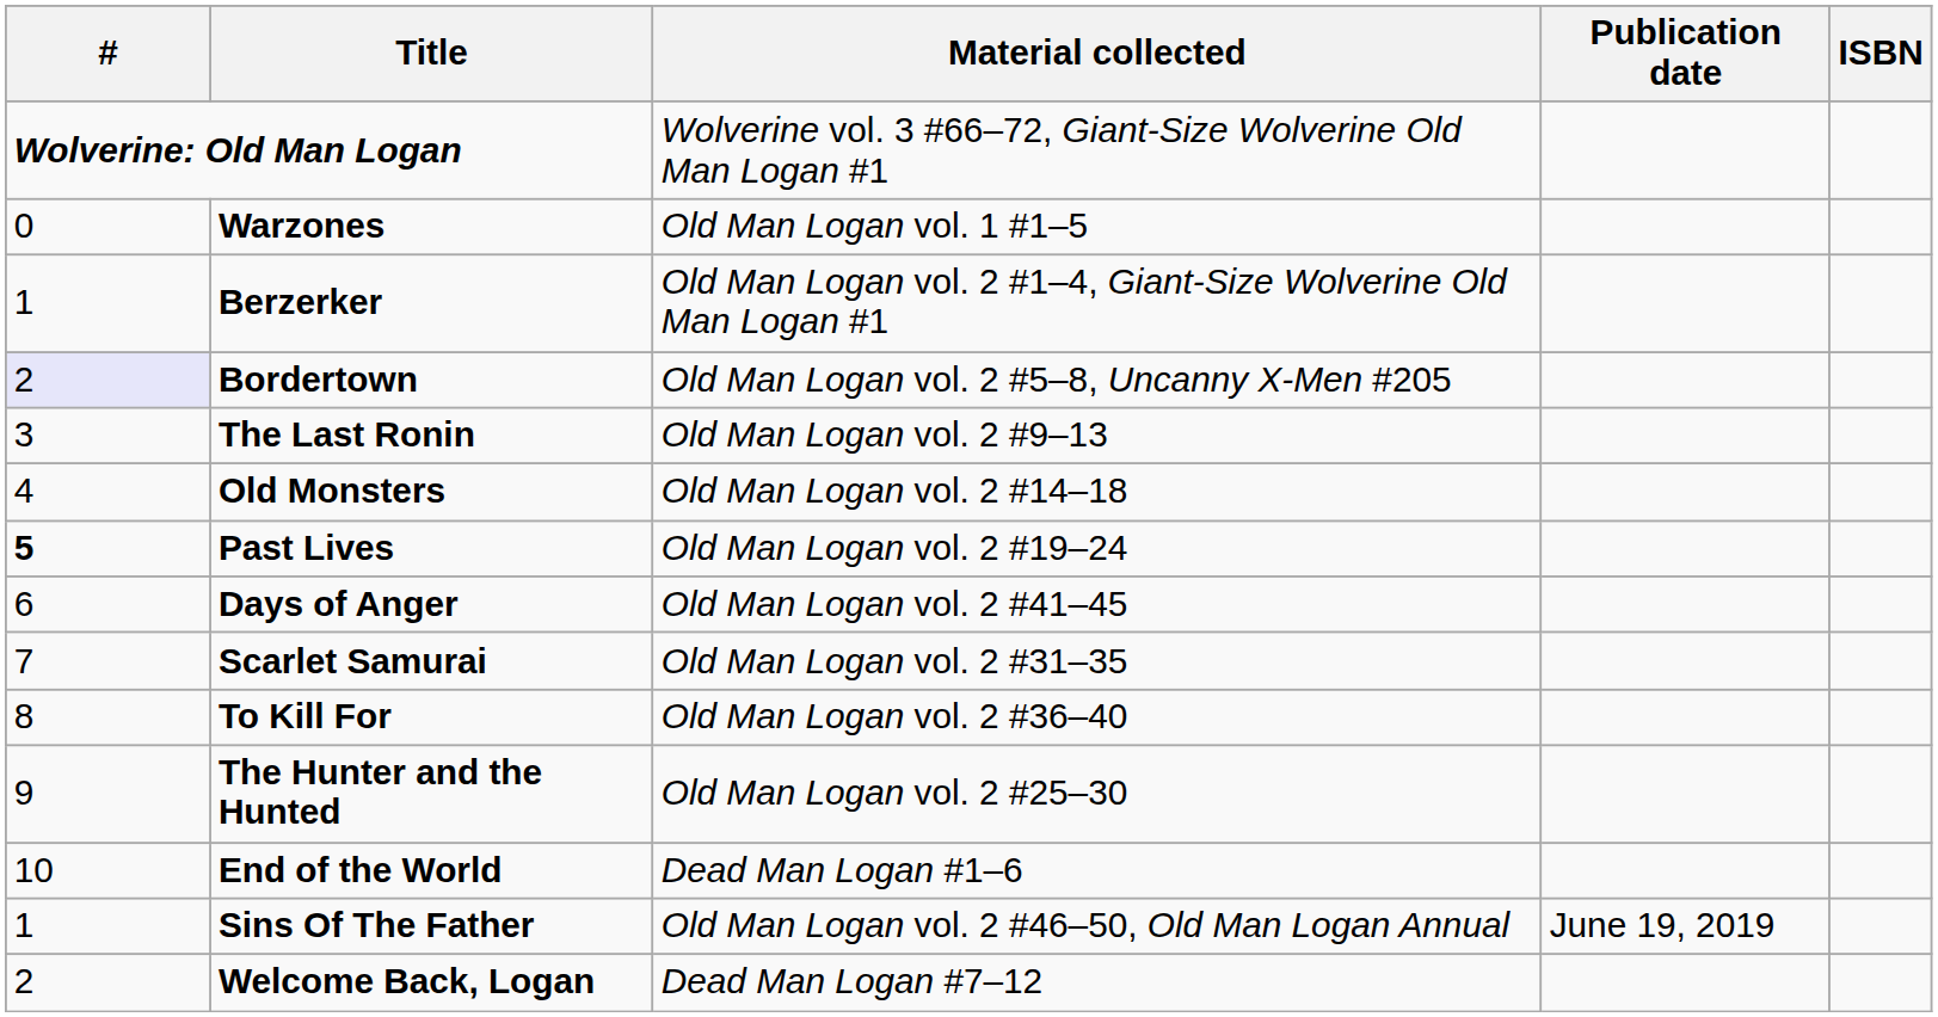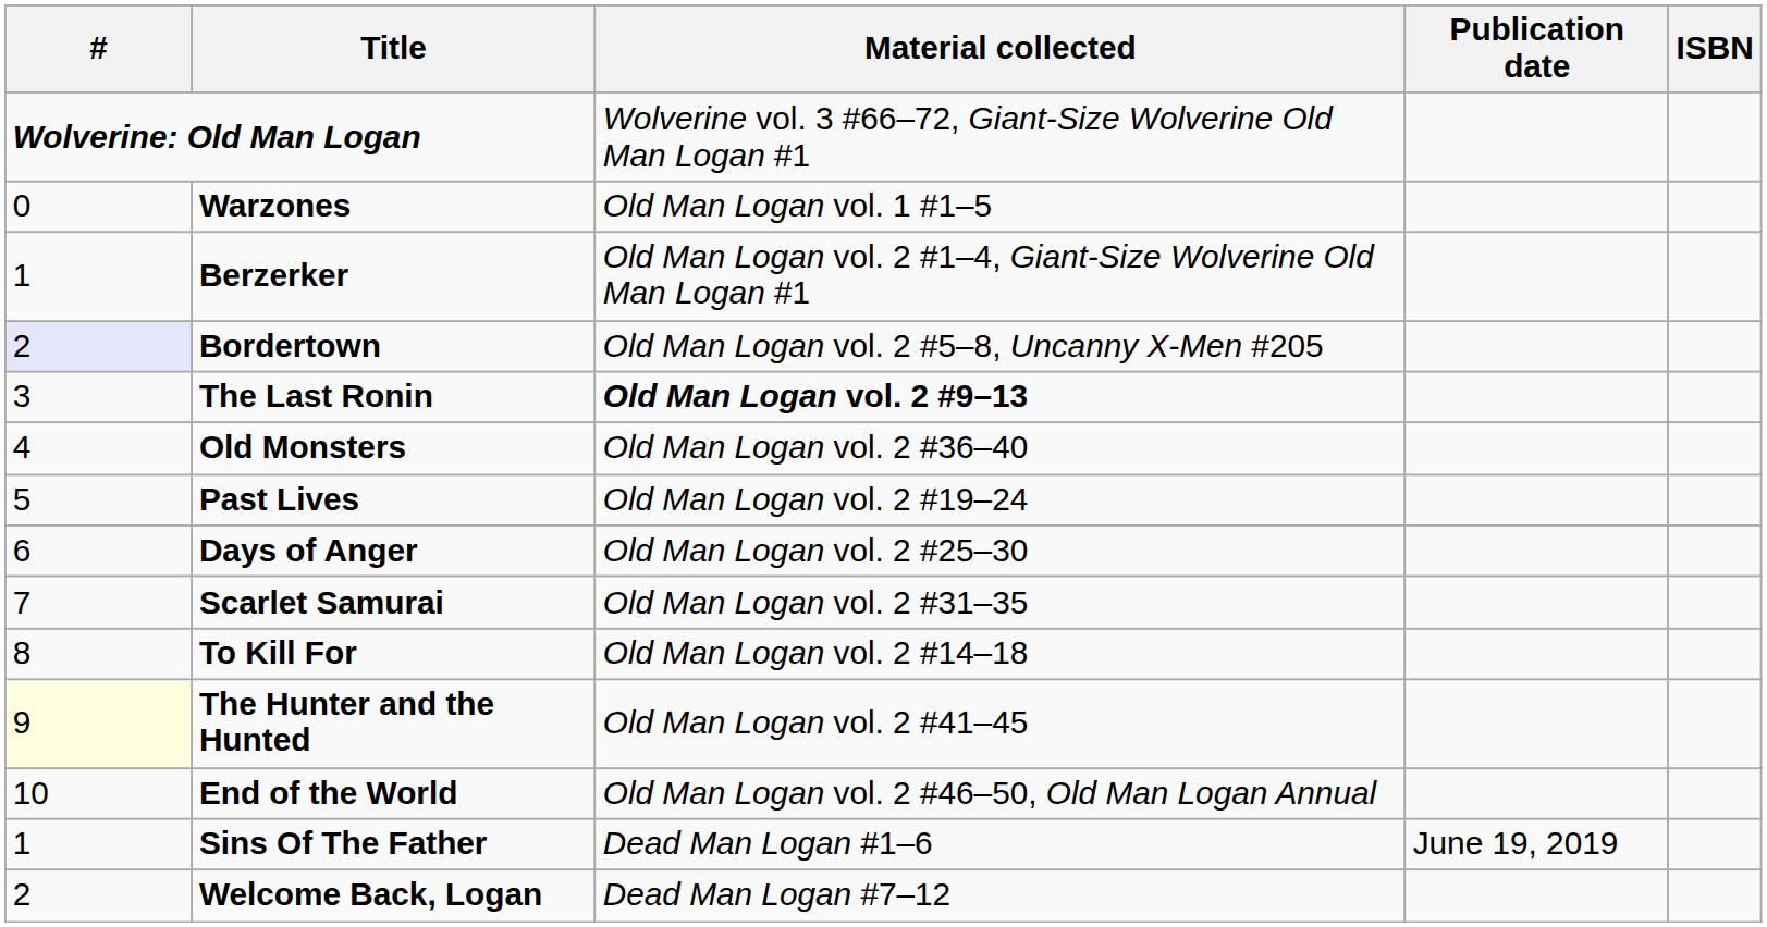The Last Ronin | Material collected: normal -> bold
Old Monsters | Material collected: Old Man Logan vol. 2 #14–18 -> Old Man Logan vol. 2 #36–40
Past Lives | #: bold -> normal
Days of Anger | Material collected: Old Man Logan vol. 2 #41–45 -> Old Man Logan vol. 2 #25–30
To Kill For | Material collected: Old Man Logan vol. 2 #36–40 -> Old Man Logan vol. 2 #14–18
The Hunter and the Hunted | #: no background -> lightyellow background
The Hunter and the Hunted | Material collected: Old Man Logan vol. 2 #25–30 -> Old Man Logan vol. 2 #41–45
End of the World | Material collected: Dead Man Logan #1–6 -> Old Man Logan vol. 2 #46–50, Old Man Logan Annual
Sins Of The Father | Material collected: Old Man Logan vol. 2 #46–50, Old Man Logan Annual -> Dead Man Logan #1–6
